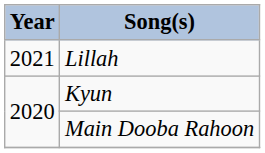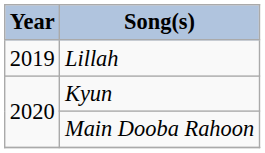Lillah | Year: 2021 -> 2019
